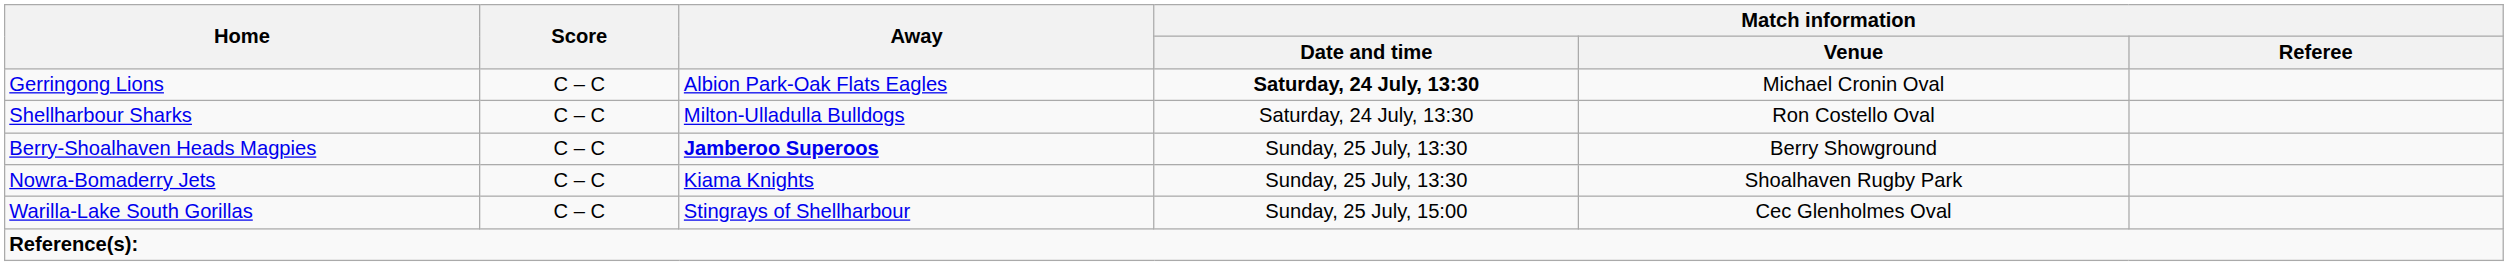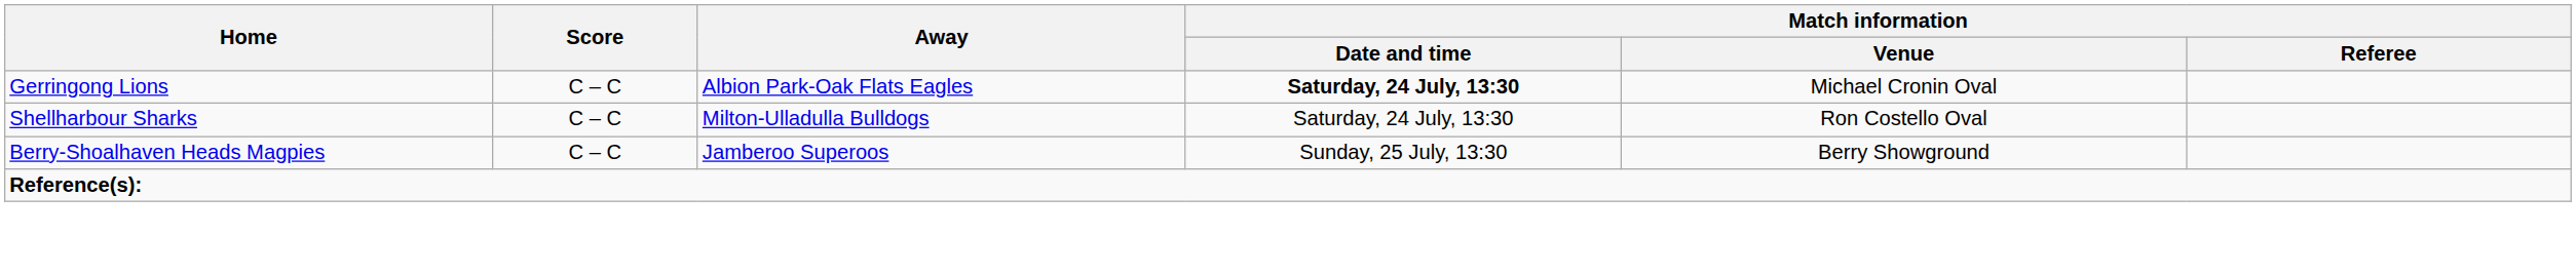Berry-Shoalhaven Heads Magpies | Away: bold -> normal
- row: Nowra-Bomaderry Jets | C – C | Kiama Knights | Sunday, 25 July, 13:30 | Shoalhaven Rugby Park
- row: Warilla-Lake South Gorillas | C – C | Stingrays of Shellharbour | Sunday, 25 July, 15:00 | Cec Glenholmes Oval
